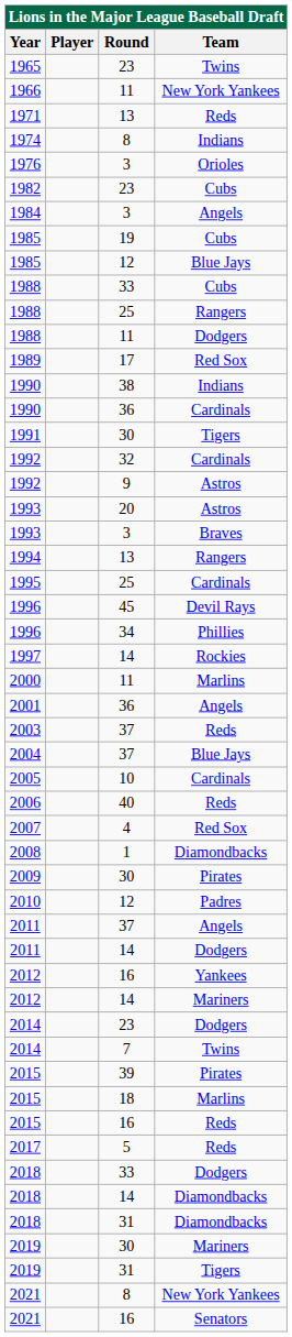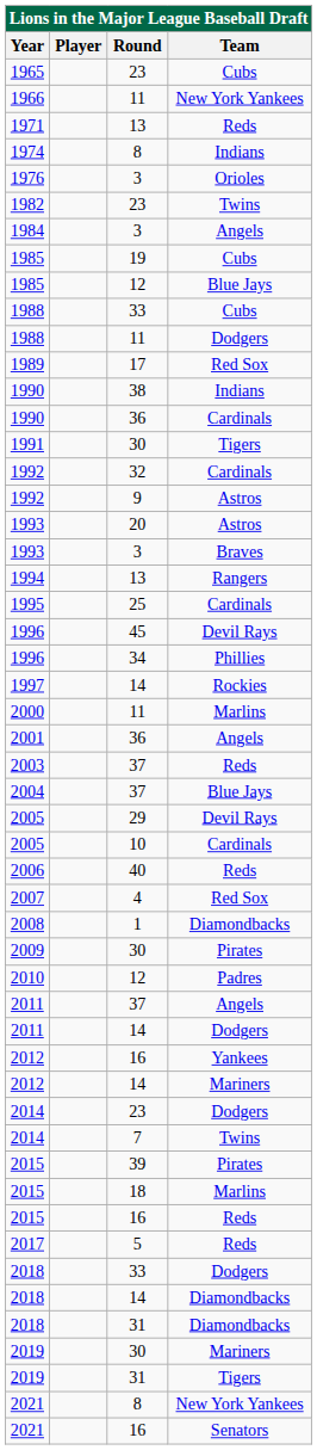1965 | Team: Twins -> Cubs
1982 | Team: Cubs -> Twins
- row: 1988 | 25 | Rangers
+ row: 2005 | 29 | Devil Rays
